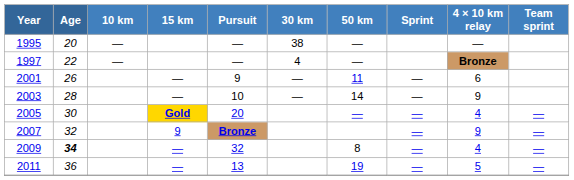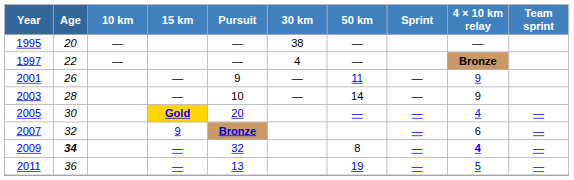2001 | 4 × 10 km relay: 6 -> 9
2007 | 4 × 10 km relay: 9 -> 6
2009 | 4 × 10 km relay: normal -> bold
